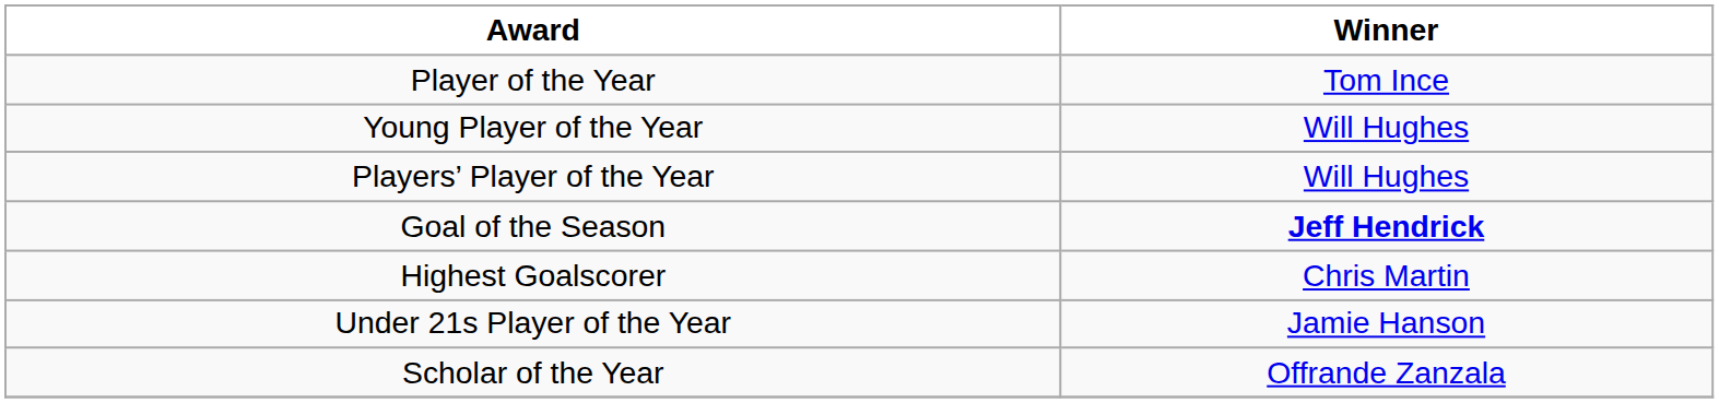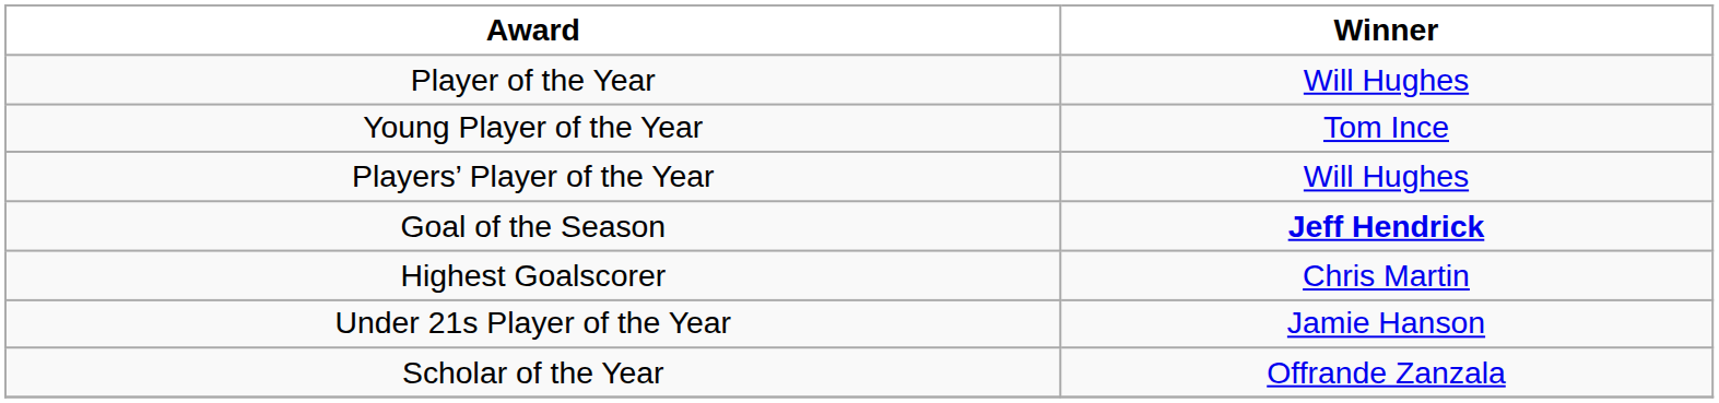Player of the Year | Winner: Tom Ince -> Will Hughes
Young Player of the Year | Winner: Will Hughes -> Tom Ince
